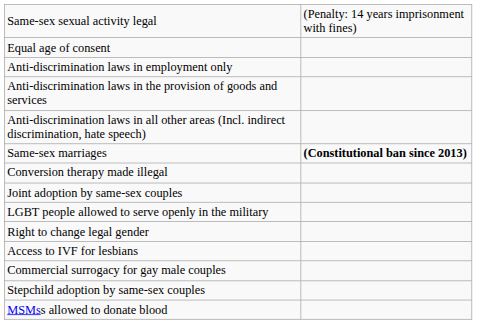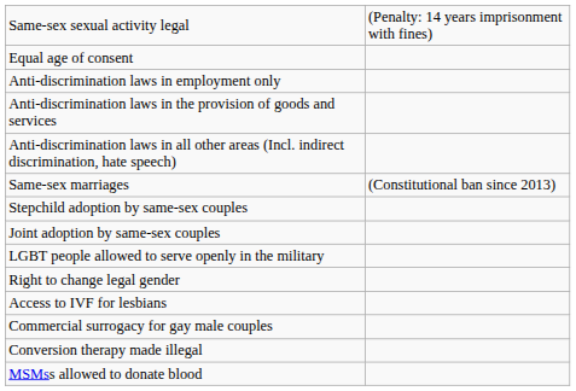Same-sex marriages | column 2: bold -> normal
rows swapped: Stepchild adoption by same-sex couples <-> Conversion therapy made illegal
